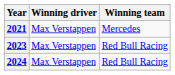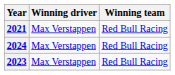2021 | Winning team: Mercedes -> Red Bull Racing
rows swapped: 2023 <-> 2024
